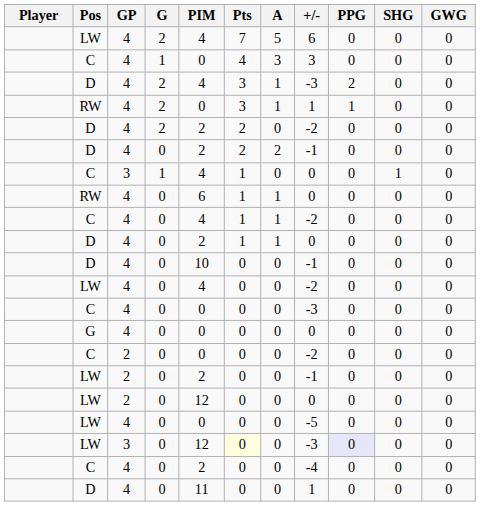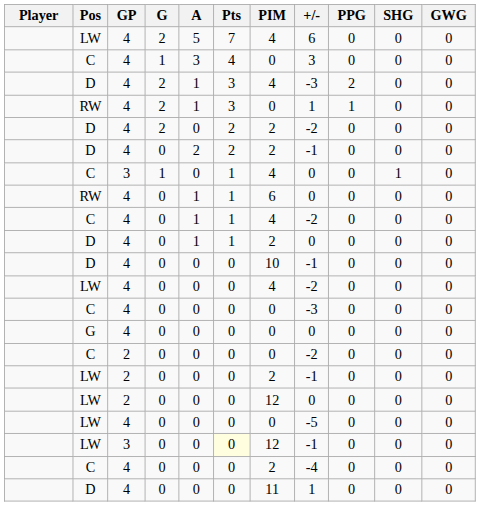columns swapped: A <-> PIM
LW / 3 | +/-: -3 -> -1
LW / 3 | PPG: lavender background -> no background
